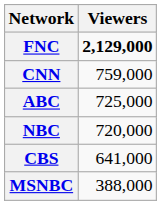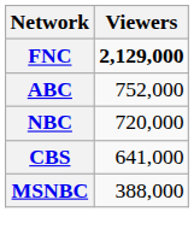- row: CNN | 759,000
ABC | Viewers: 725,000 -> 752,000
